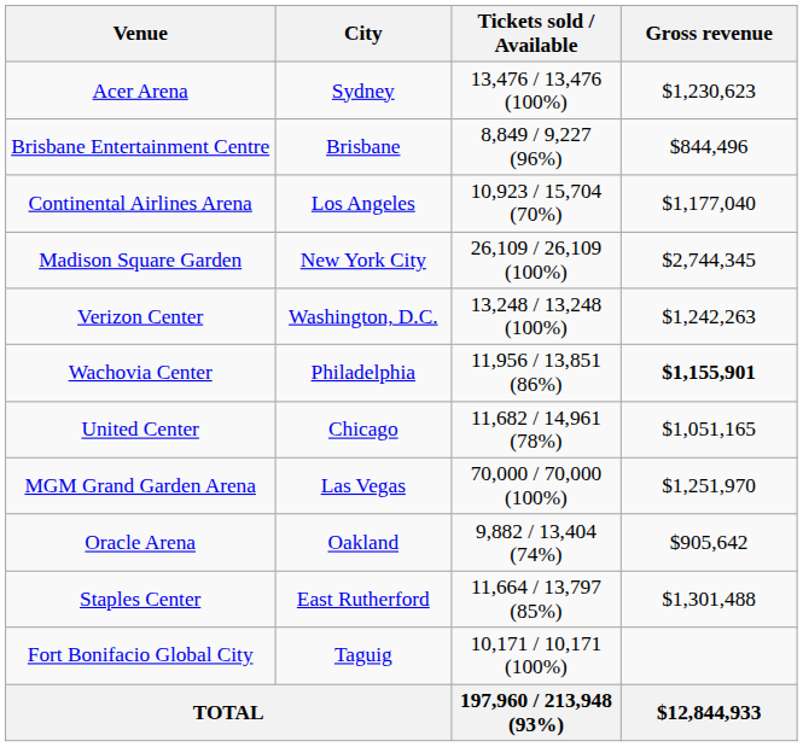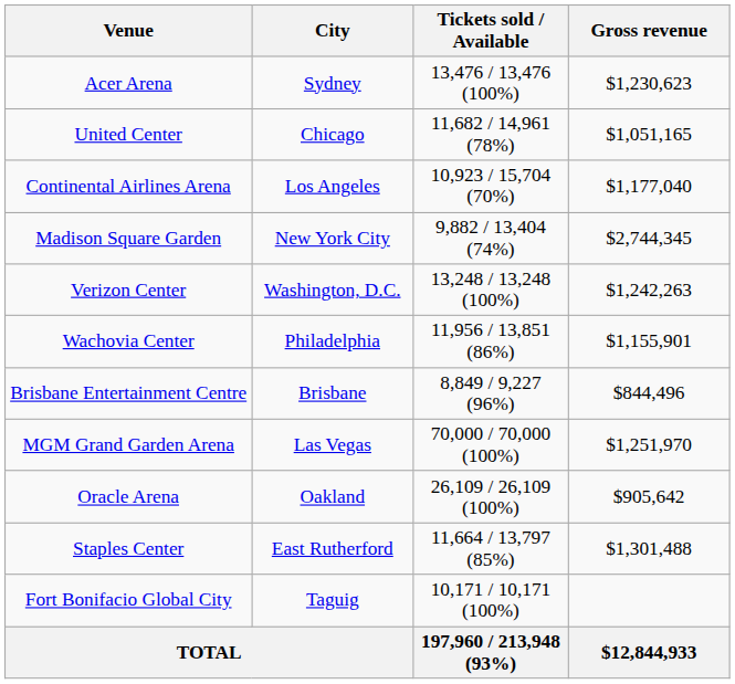rows swapped: Brisbane Entertainment Centre <-> United Center
Madison Square Garden | Tickets sold / Available: 26,109 / 26,109 (100%) -> 9,882 / 13,404 (74%)
Wachovia Center | Gross revenue: bold -> normal
Oracle Arena | Tickets sold / Available: 9,882 / 13,404 (74%) -> 26,109 / 26,109 (100%)
